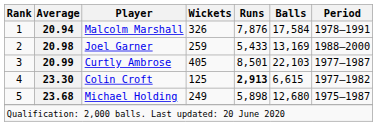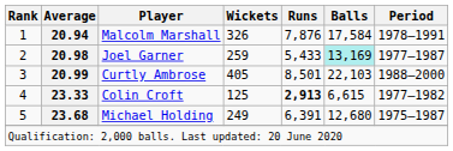Joel Garner | Balls: no background -> paleturquoise background
Joel Garner | Period: 1988–2000 -> 1977–1987
Curtly Ambrose | Period: 1977–1987 -> 1988–2000
Colin Croft | Average: 23.30 -> 23.33
Michael Holding | Runs: 5,898 -> 6,391
